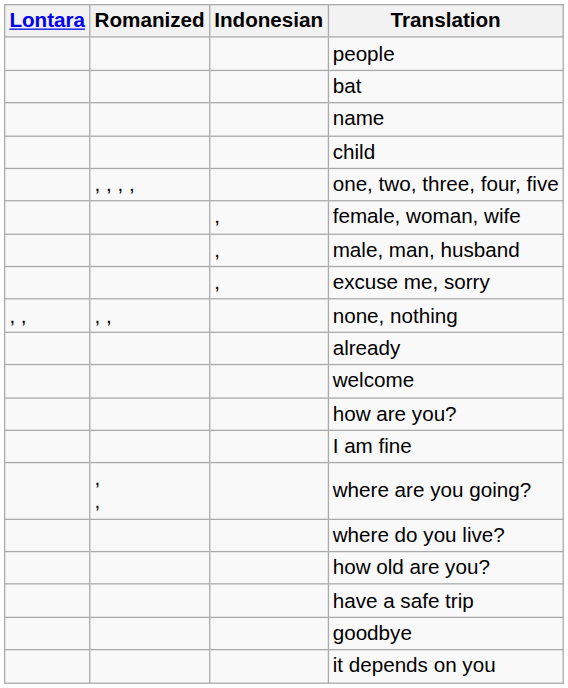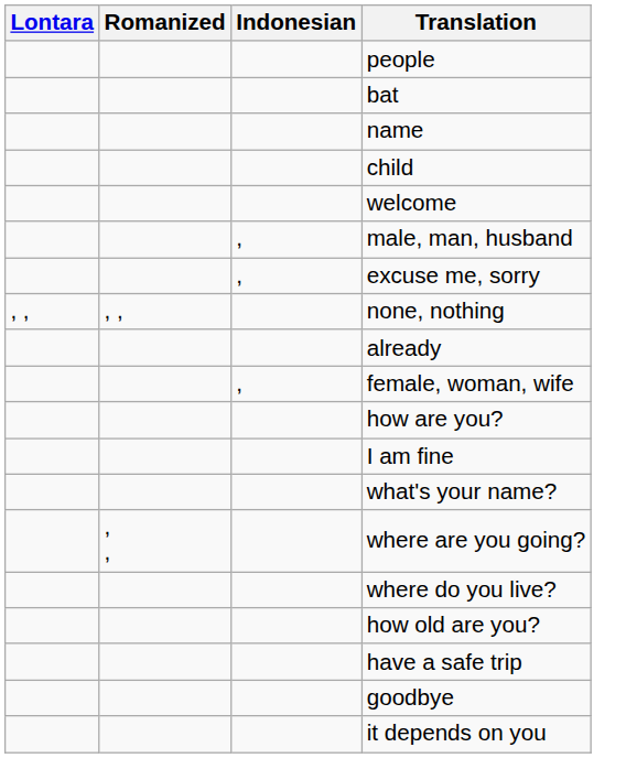- row: , , , , | one, two, three, four, five
rows swapped: female, woman, wife <-> welcome
+ row: what's your name?
